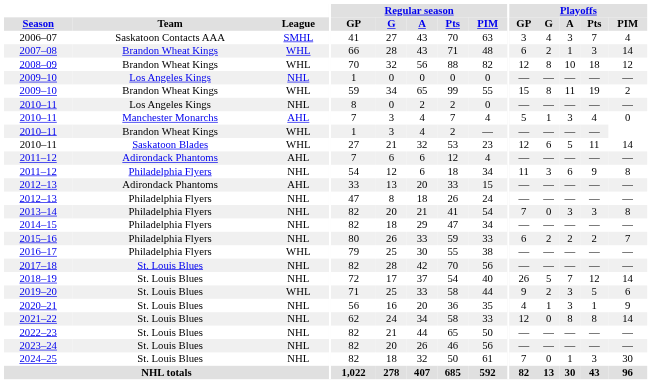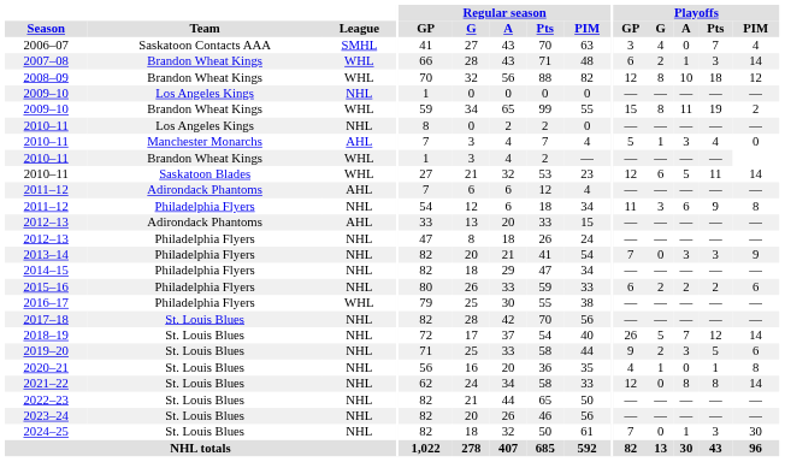2006–07 | Playoffs / A: 3 -> 0
2013–14 | Playoffs / PIM: 8 -> 9
2015–16 | Playoffs / PIM: 7 -> 6
2019–20 | League: WHL -> NHL
2020–21 | Playoffs / A: 3 -> 0
2020–21 | Playoffs / PIM: 9 -> 8
